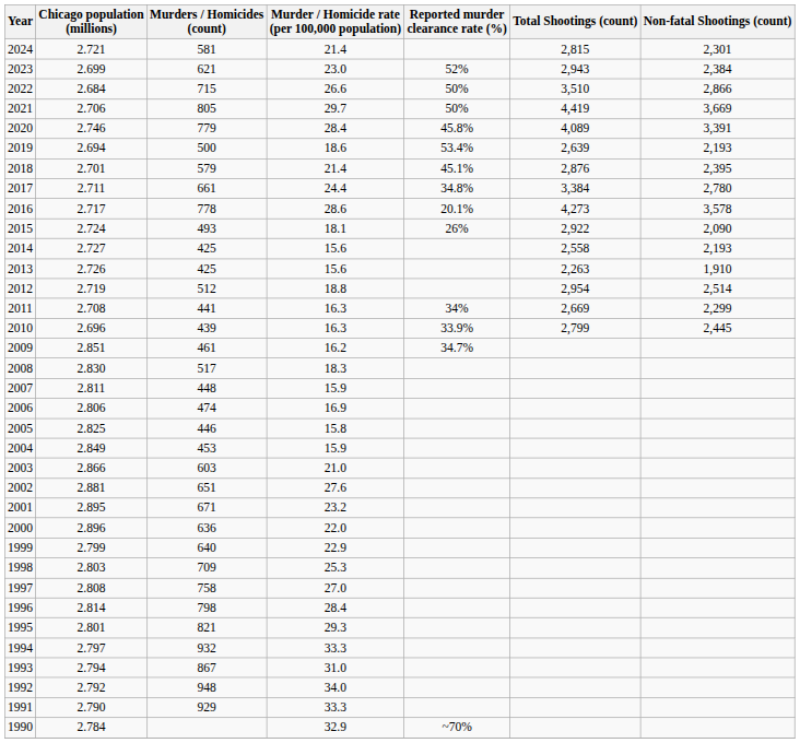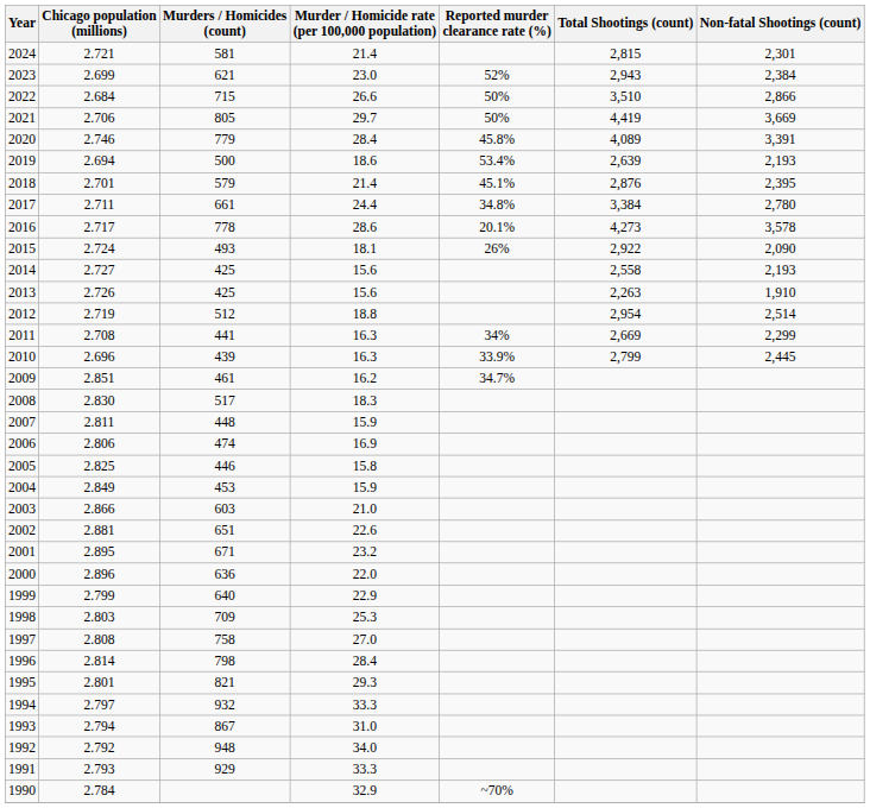2002 | Murder / Homicide rate (per 100,000 population): 27.6 -> 22.6
1991 | Chicago population (millions): 2.790 -> 2.793
